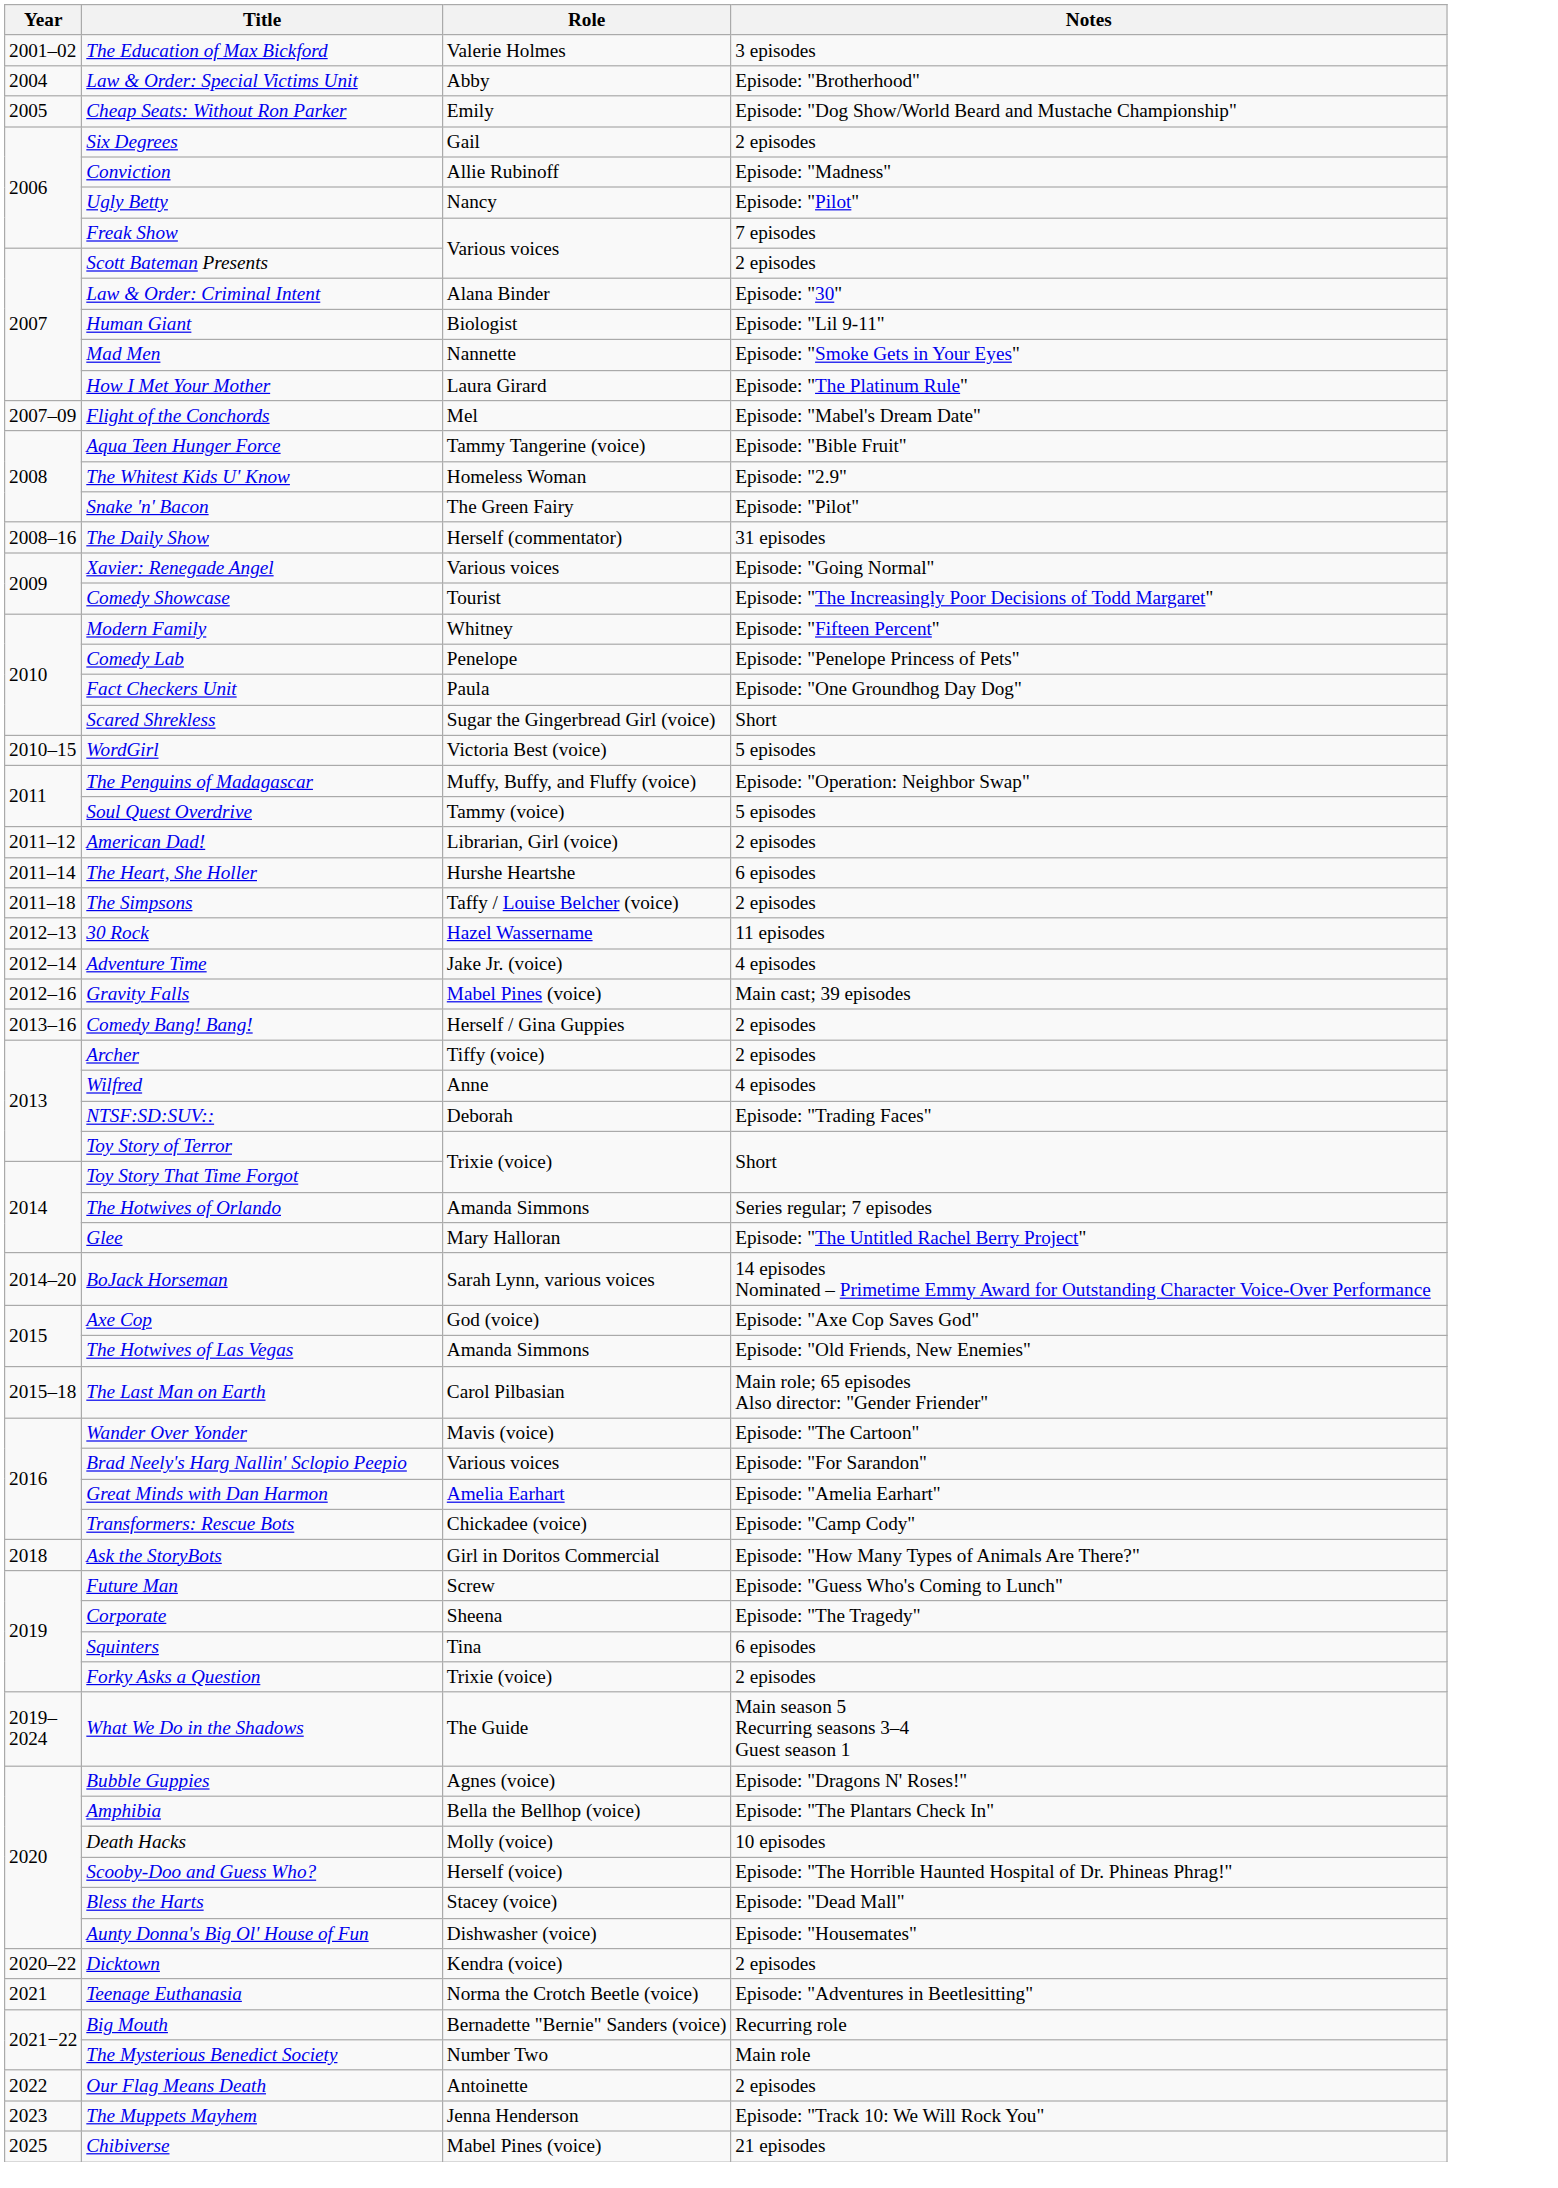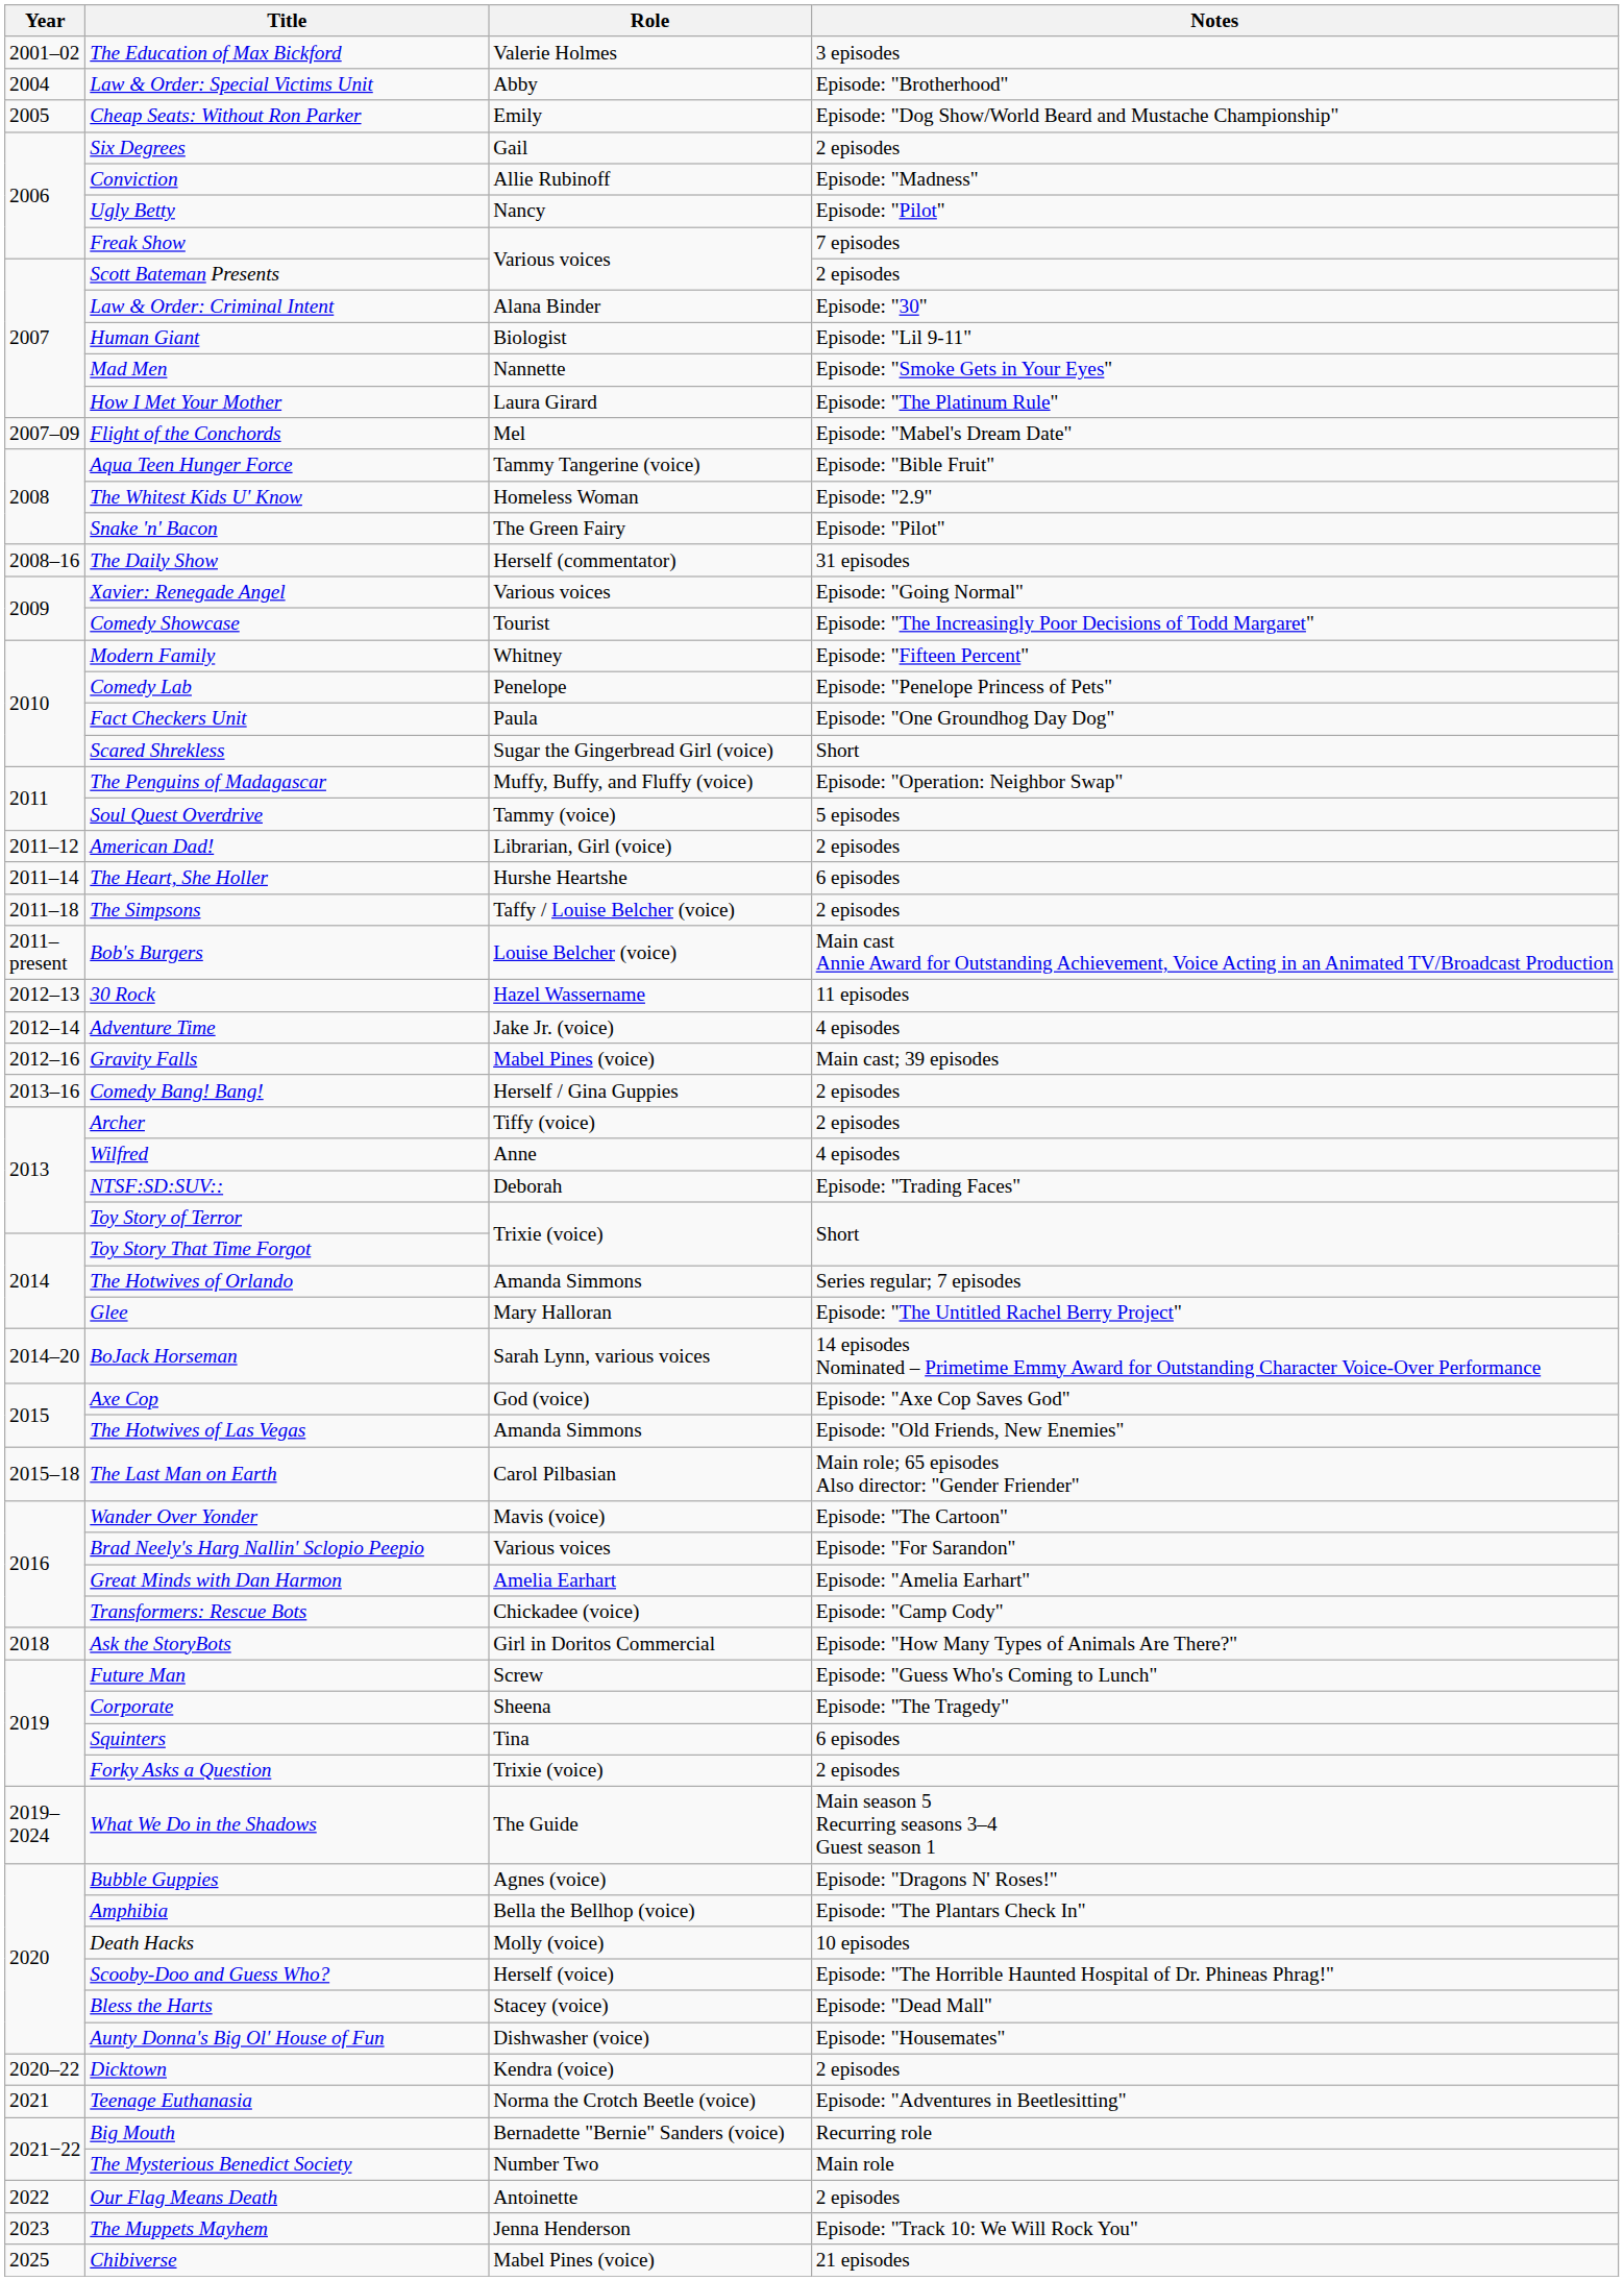- row: 2010–15 | WordGirl | Victoria Best (voice) | 5 episodes
+ row: 2011–present | Bob's Burgers | Louise Belcher (voice) | Main cast Annie Award for Outstanding Achievement, Voice Acting in an Animated TV/Broadcast Production
